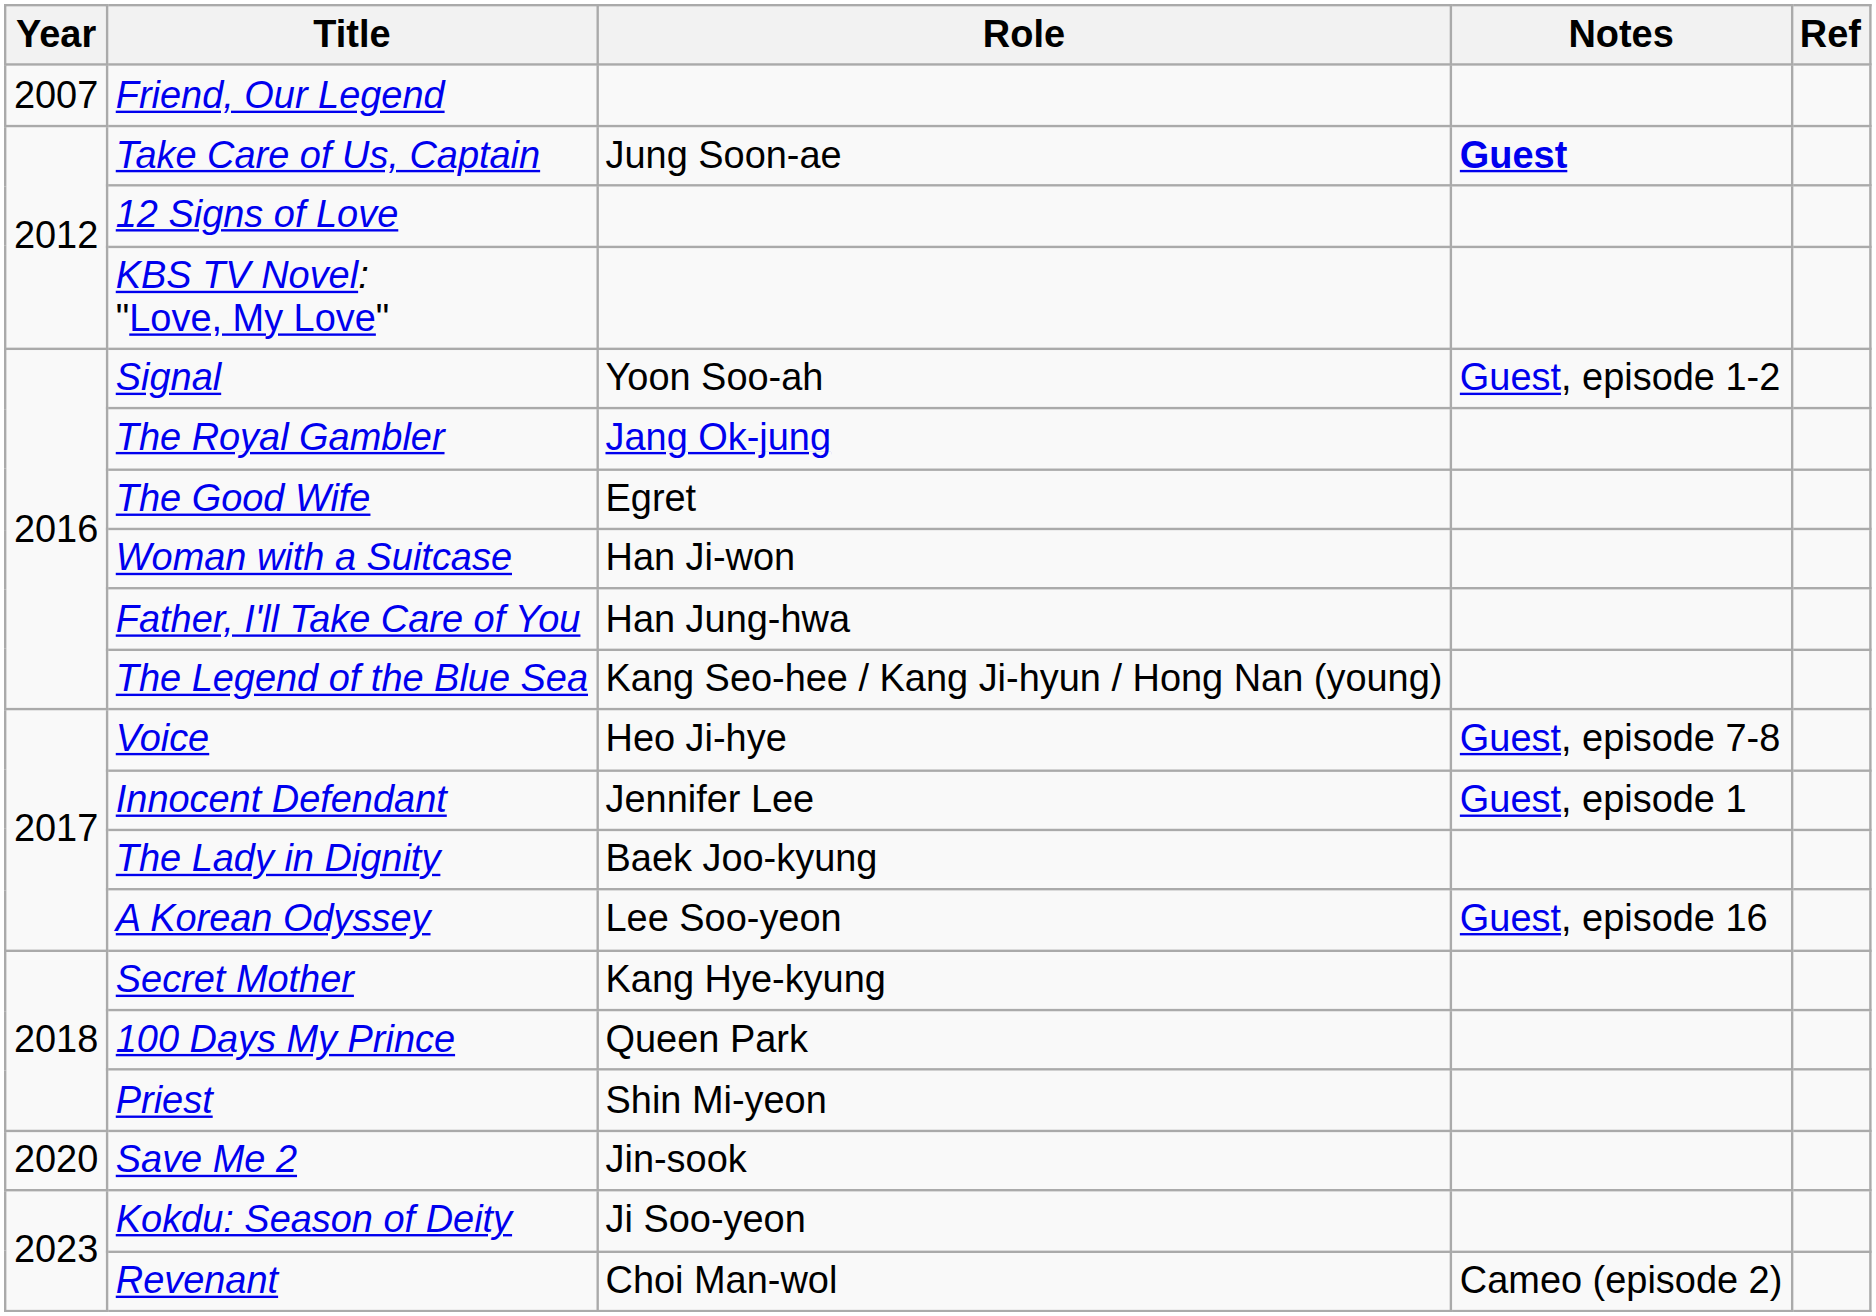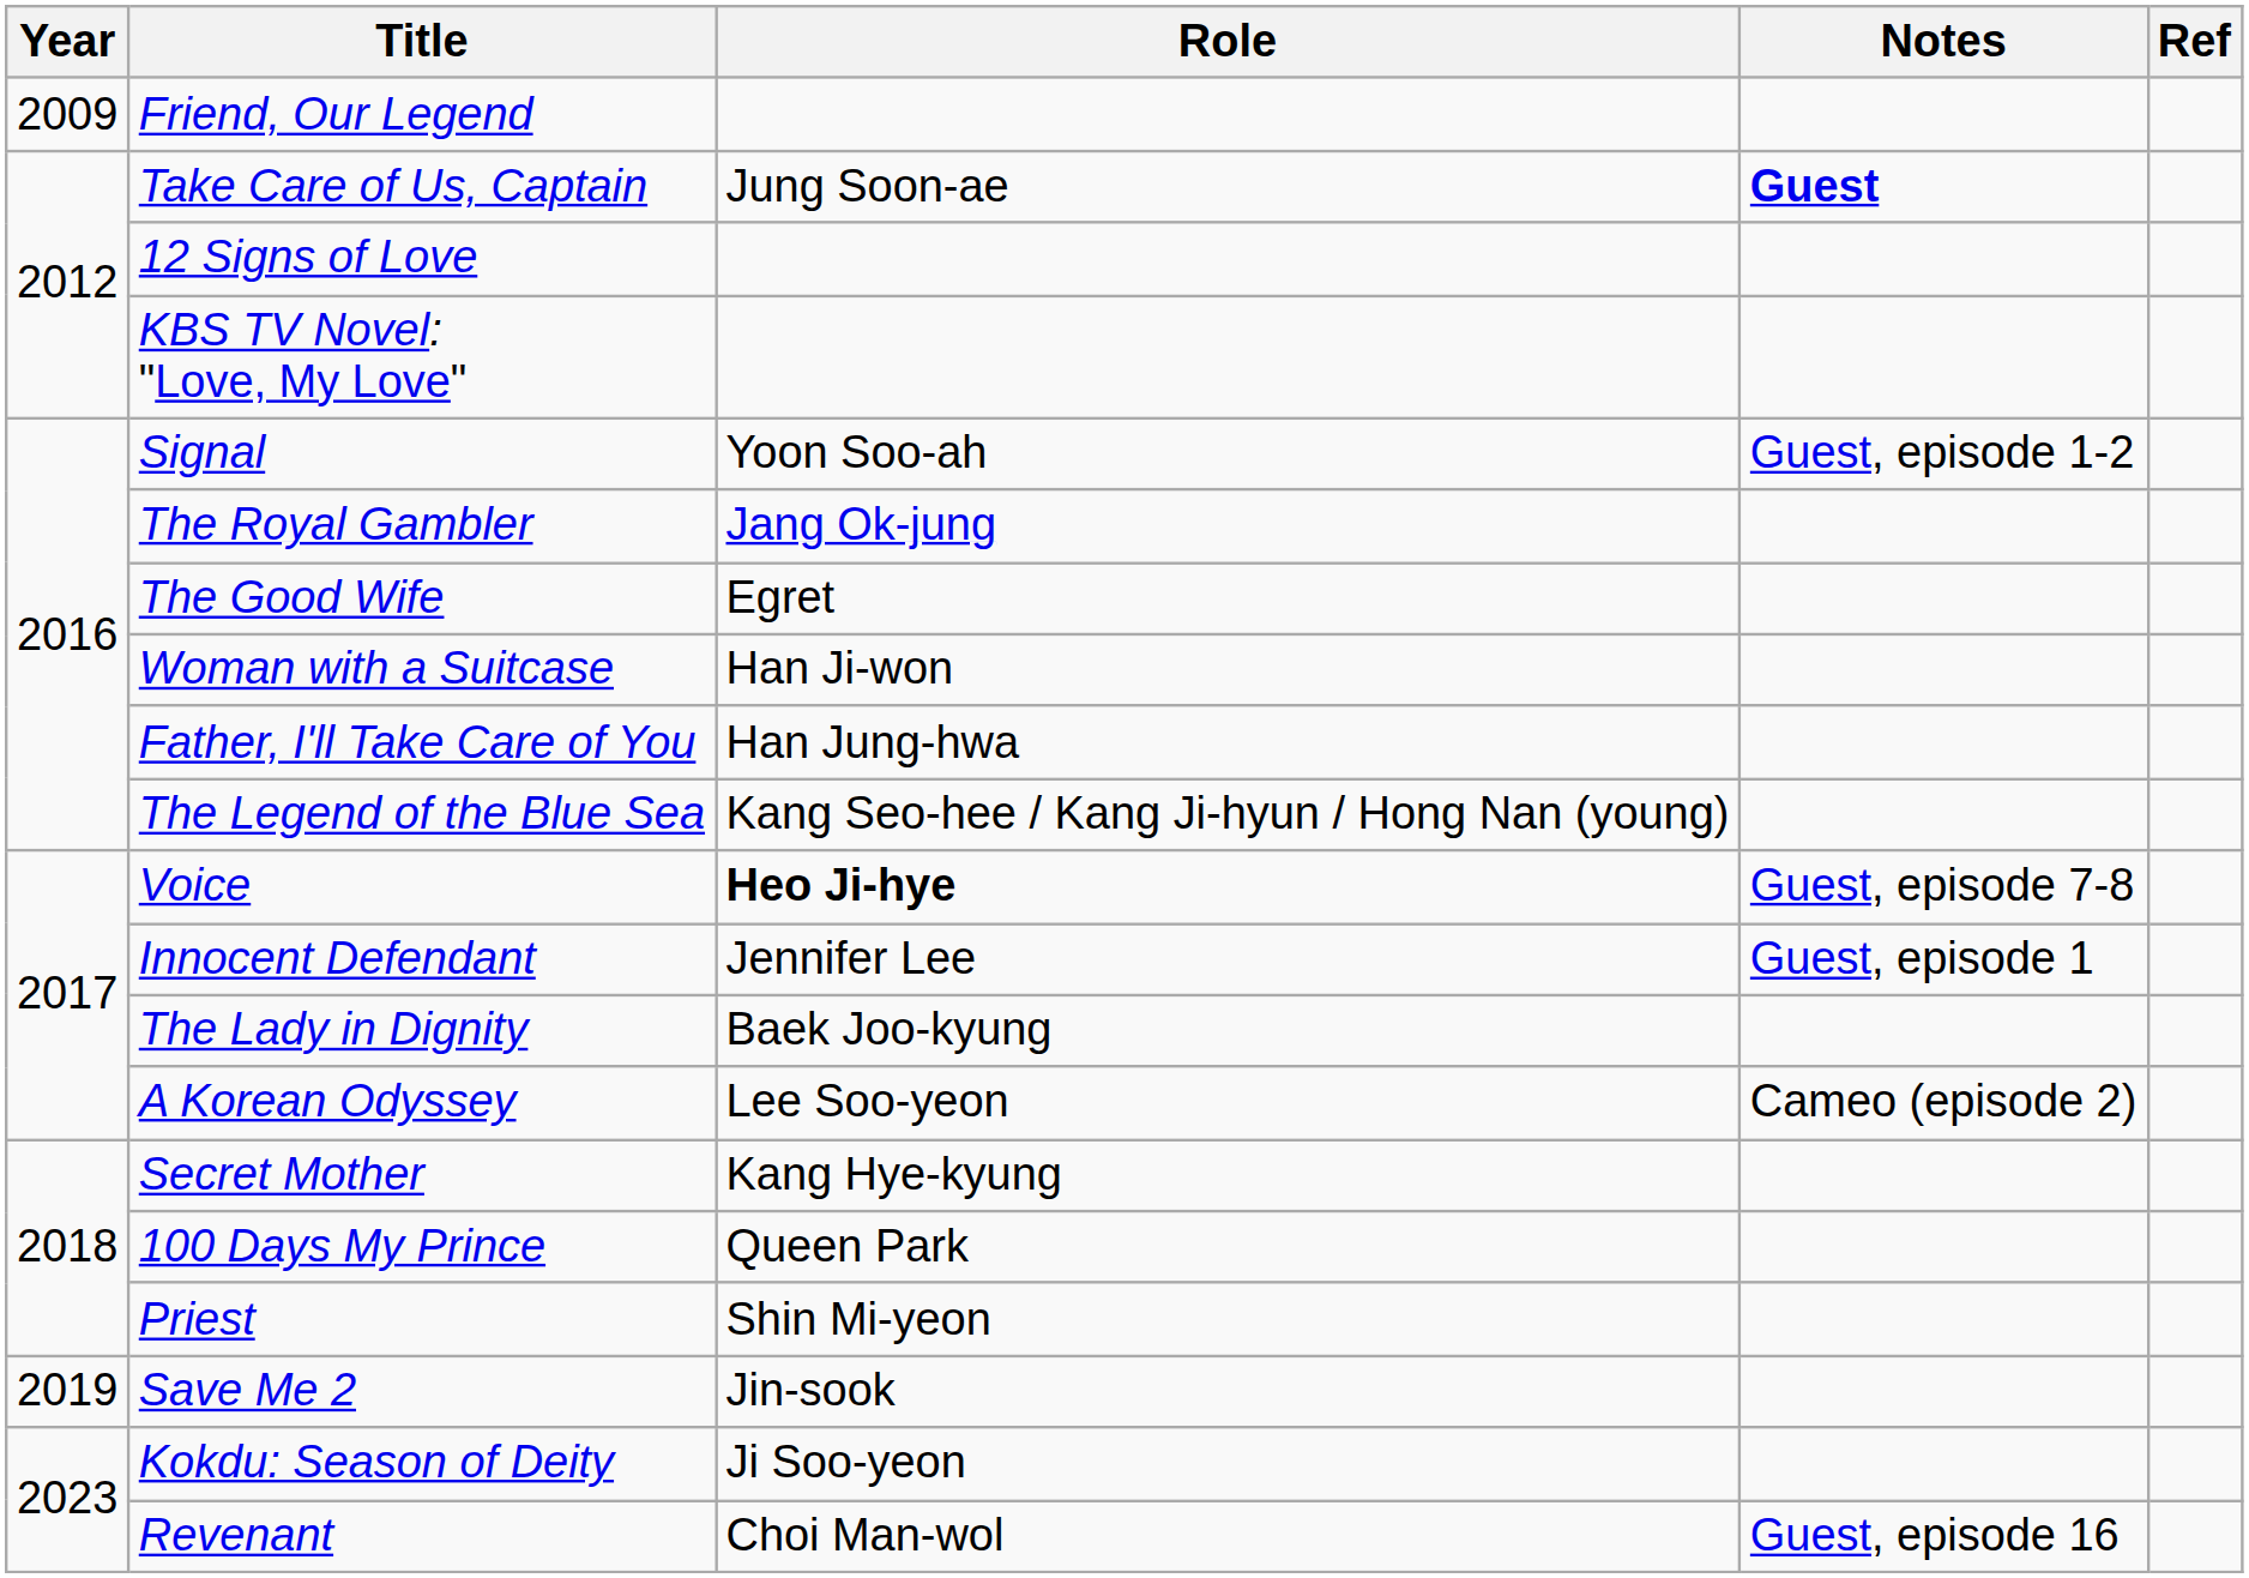Friend, Our Legend | Year: 2007 -> 2009
Voice | Role: normal -> bold
A Korean Odyssey | Notes: Guest, episode 16 -> Cameo (episode 2)
Save Me 2 | Year: 2020 -> 2019
Revenant | Notes: Cameo (episode 2) -> Guest, episode 16
